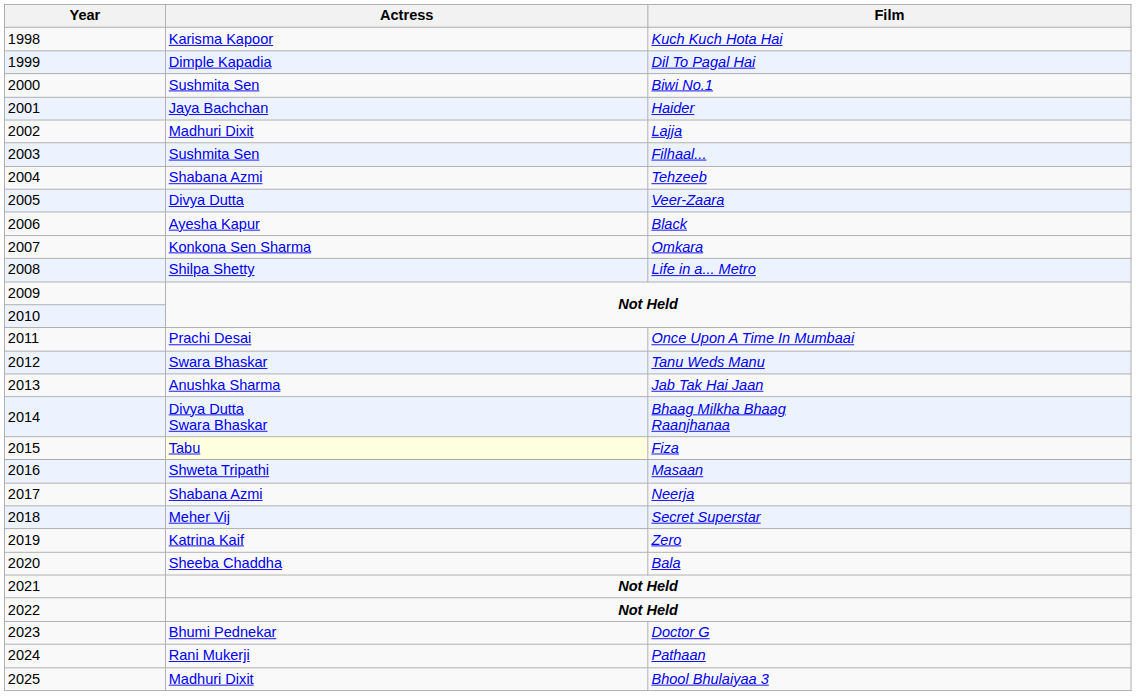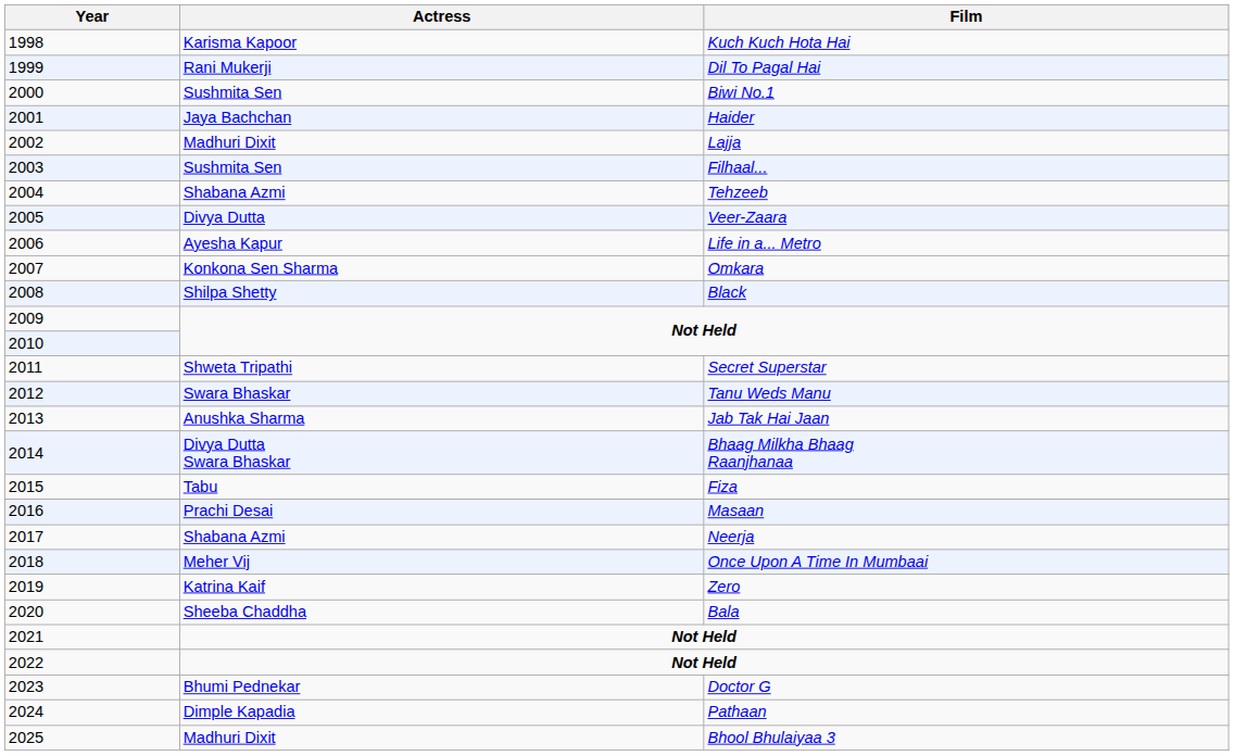1999 | Actress: Dimple Kapadia -> Rani Mukerji
2006 | Film: Black -> Life in a... Metro
2008 | Film: Life in a... Metro -> Black
2011 | Actress: Prachi Desai -> Shweta Tripathi
2011 | Film: Once Upon A Time In Mumbaai -> Secret Superstar
2015 | Actress: lightyellow background -> no background
2016 | Actress: Shweta Tripathi -> Prachi Desai
2018 | Film: Secret Superstar -> Once Upon A Time In Mumbaai
2024 | Actress: Rani Mukerji -> Dimple Kapadia
